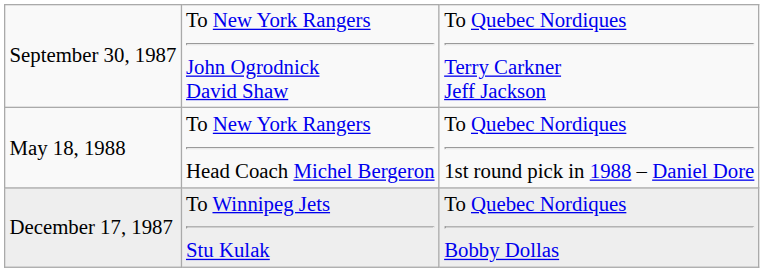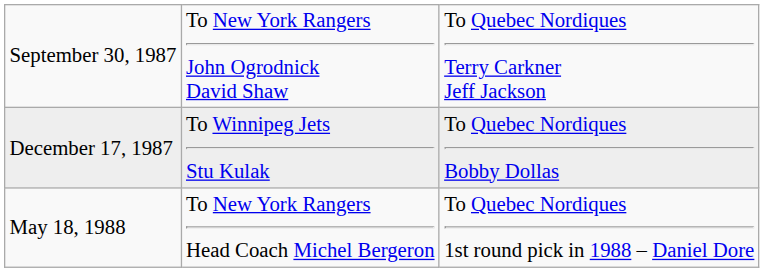rows swapped: December 17, 1987 <-> May 18, 1988
